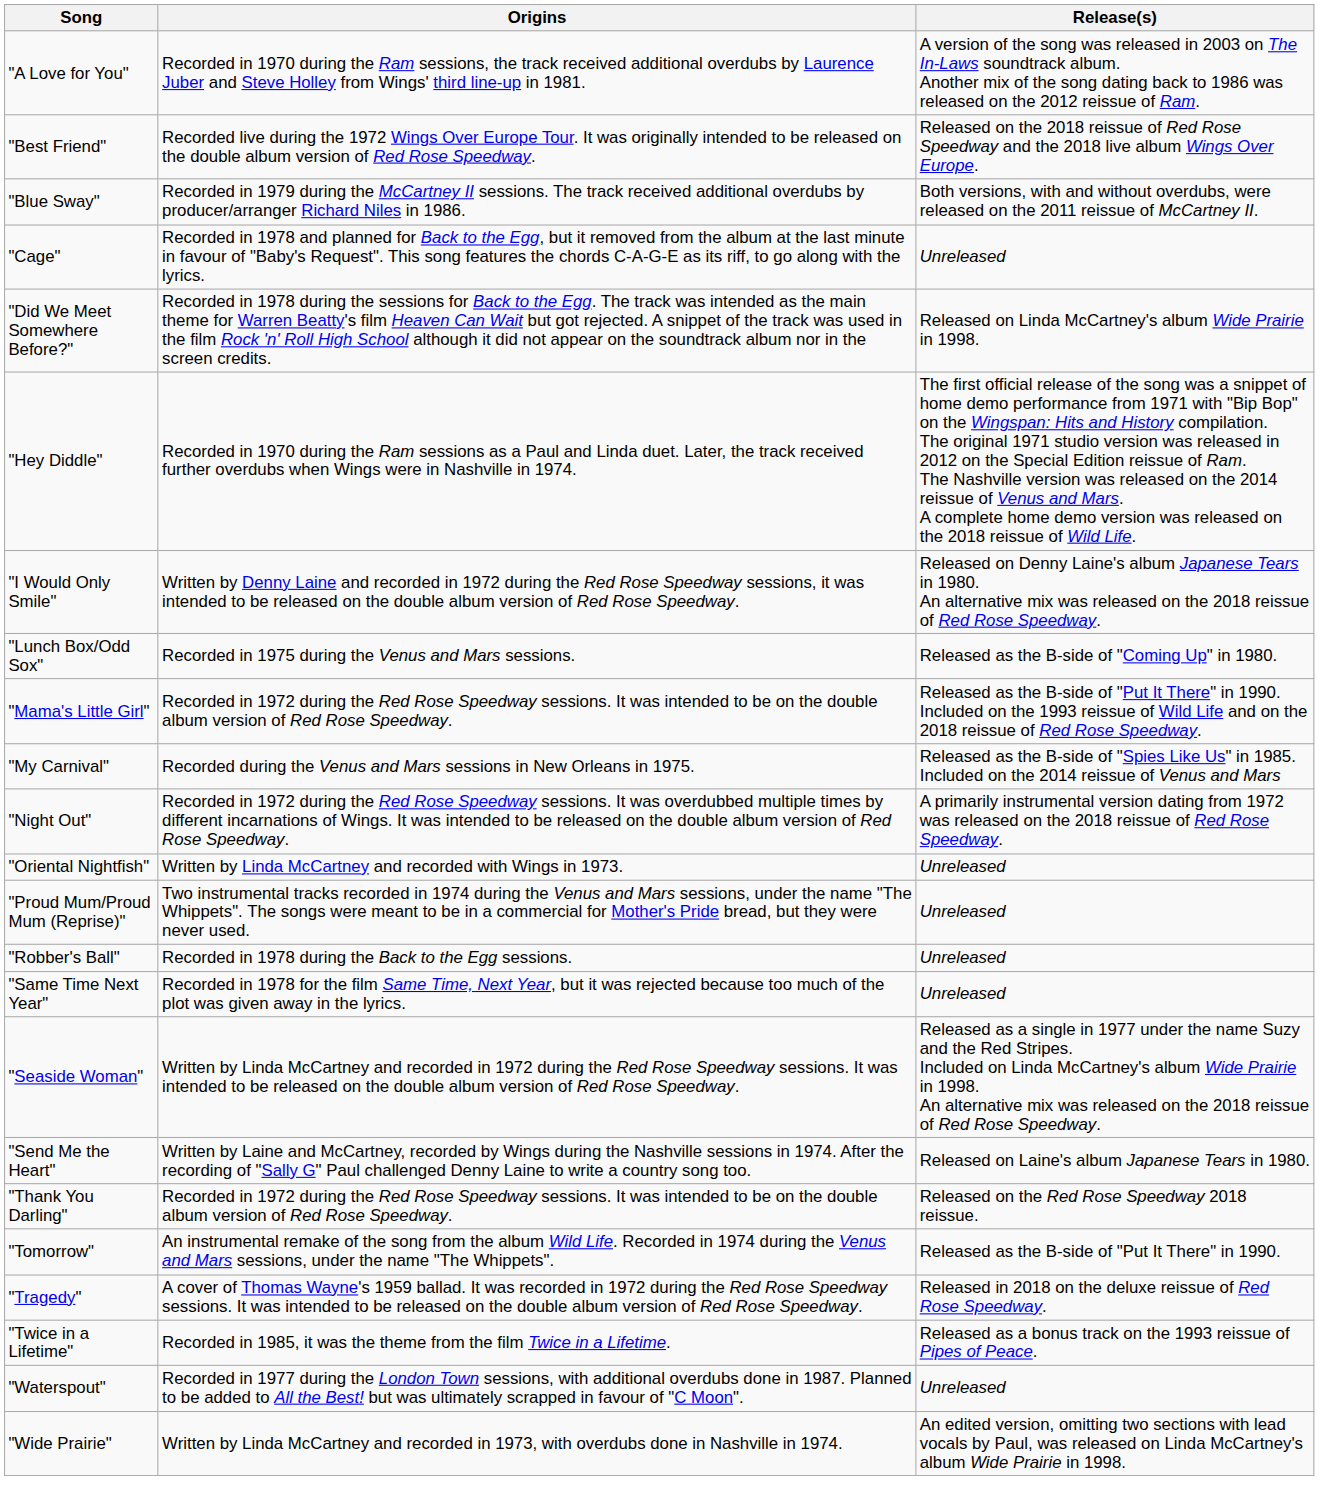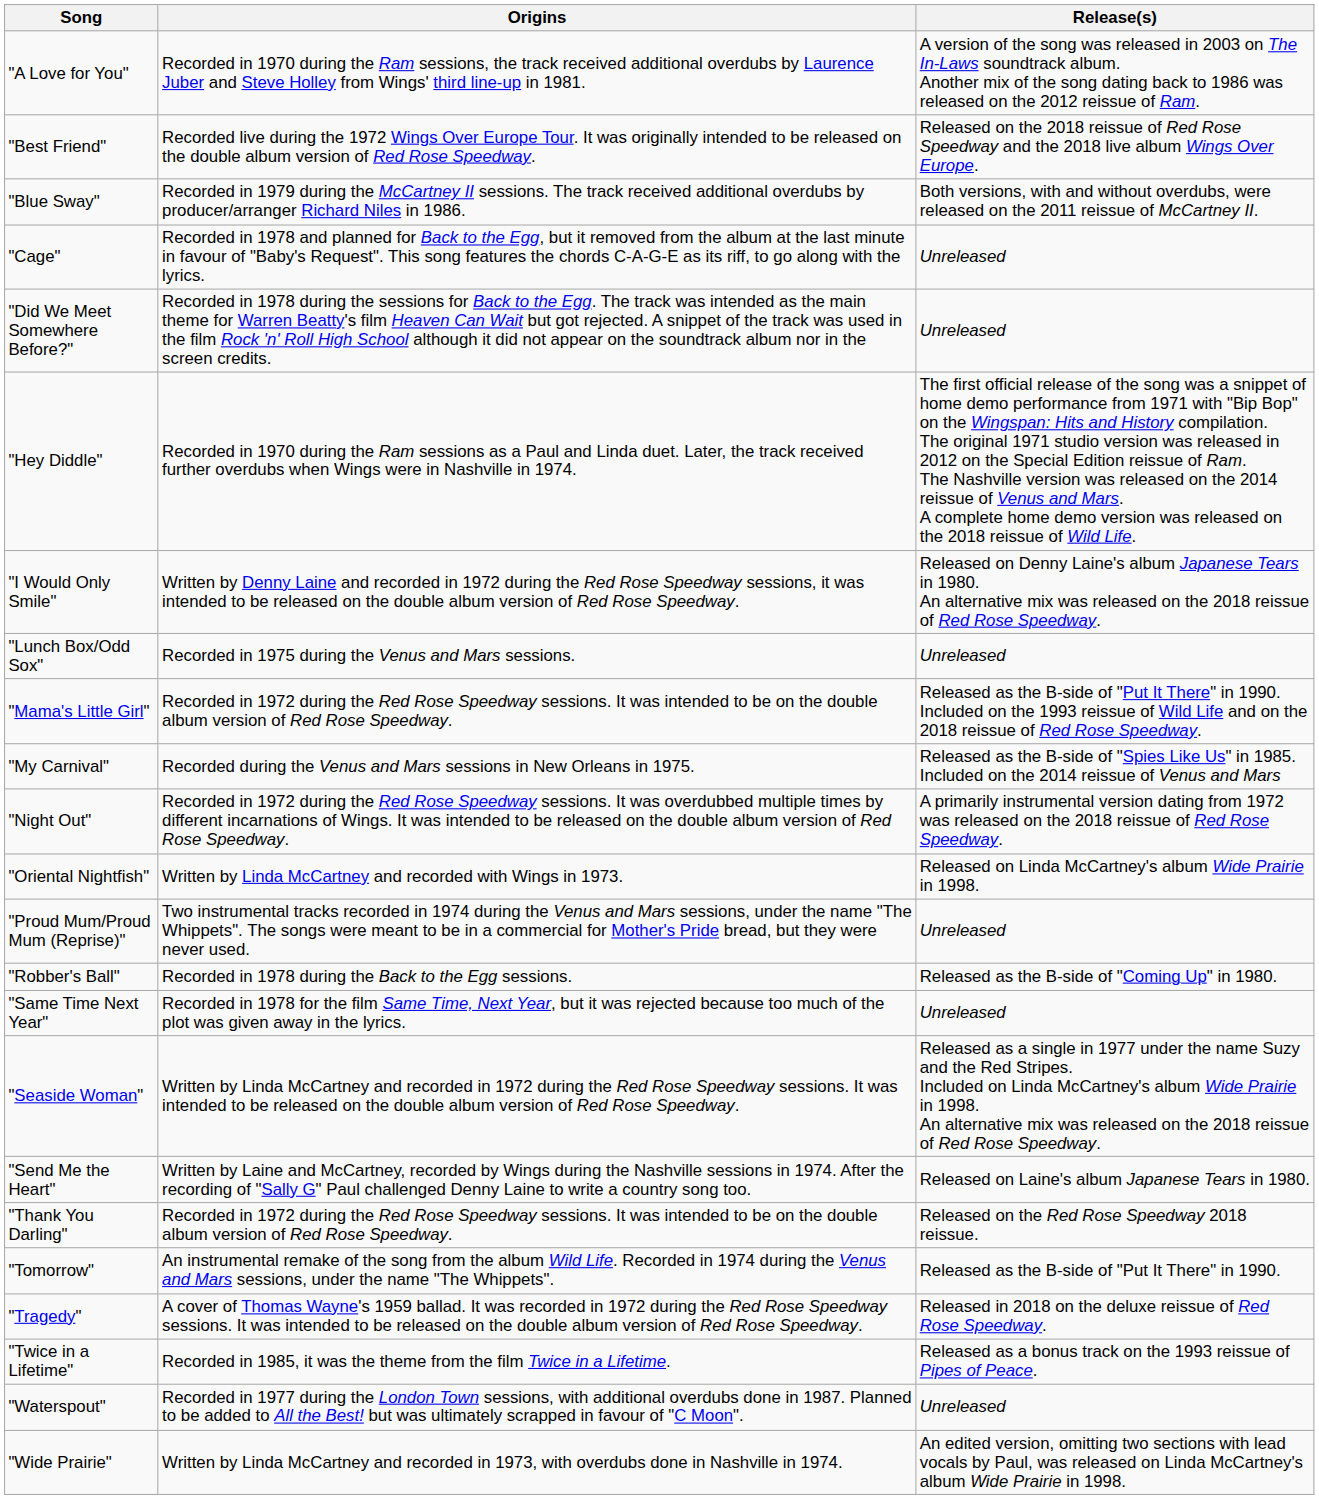"Did We Meet Somewhere Before?" | Release(s): Released on Linda McCartney's album Wide Prairie in 1998. -> Unreleased
"Lunch Box/Odd Sox" | Release(s): Released as the B-side of "Coming Up" in 1980. -> Unreleased
"Oriental Nightfish" | Release(s): Unreleased -> Released on Linda McCartney's album Wide Prairie in 1998.
"Robber's Ball" | Release(s): Unreleased -> Released as the B-side of "Coming Up" in 1980.
